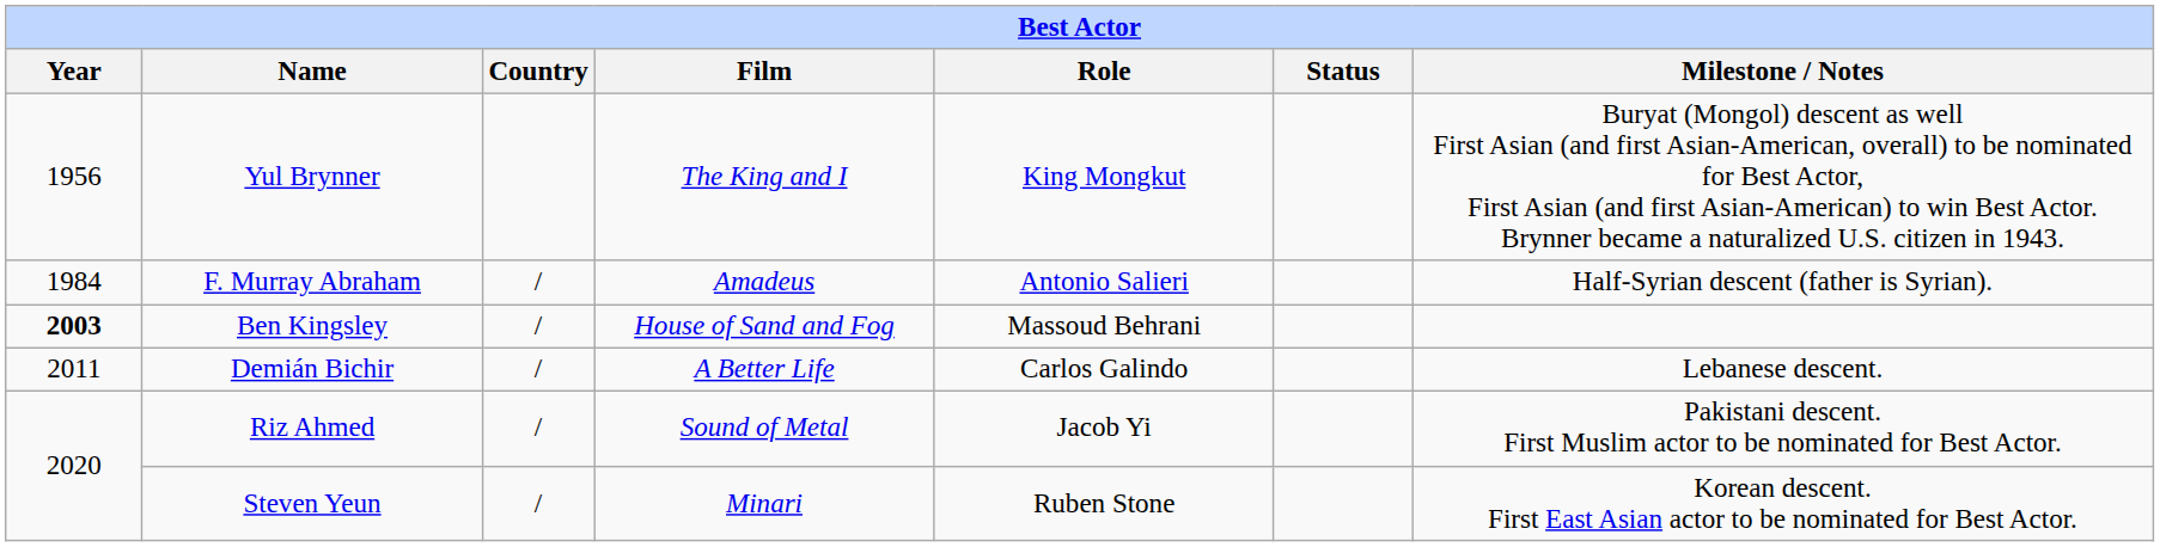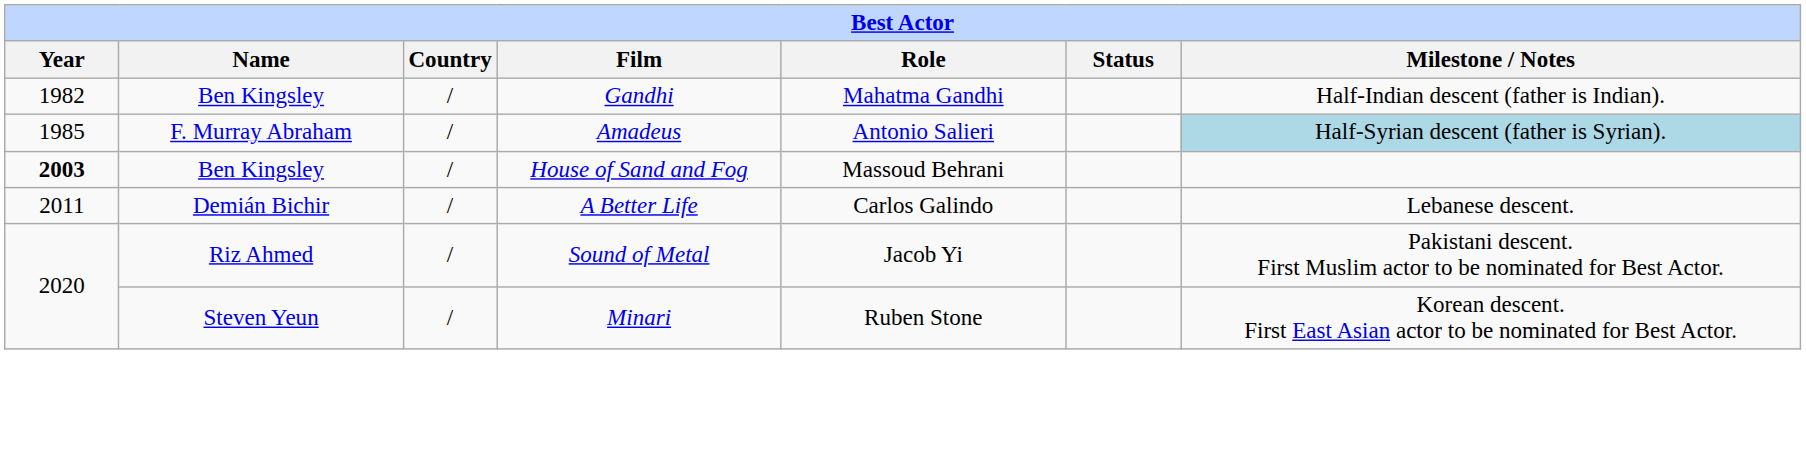- row: 1956 | Yul Brynner | The King and I | King Mongkut | Buryat (Mongol) descent as well First Asian (and first Asian-American, overall) to be nominated for Best Actor, First Asian (and first Asian-American) to win Best Actor. Brynner became a naturalized U.S. citizen in 1943.
+ row: 1982 | Ben Kingsley | / | Gandhi | Mahatma Gandhi | Half-Indian descent (father is Indian).
Amadeus | Year: 1984 -> 1985
Amadeus | Milestone / Notes: no background -> lightblue background
